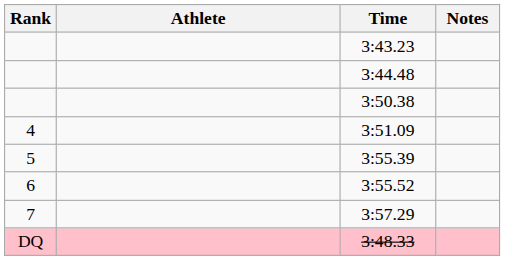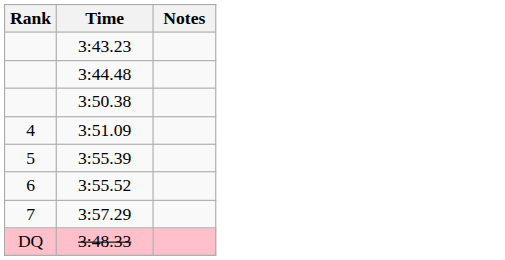- column: Athlete
